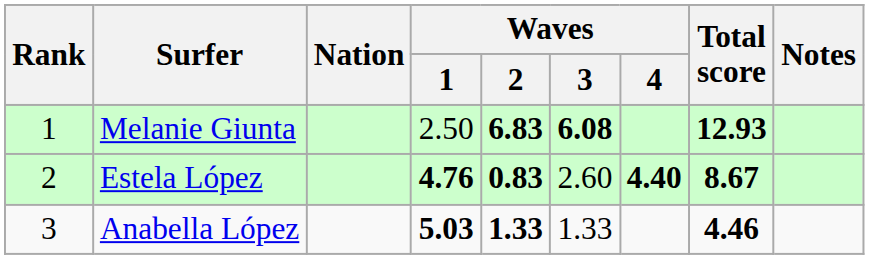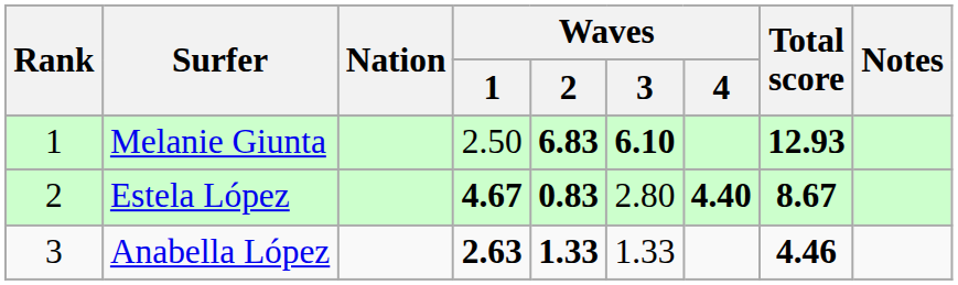Melanie Giunta | Waves / 3: 6.08 -> 6.10
Estela López | Waves / 1: 4.76 -> 4.67
Estela López | Waves / 3: 2.60 -> 2.80
Anabella López | Waves / 1: 5.03 -> 2.63
